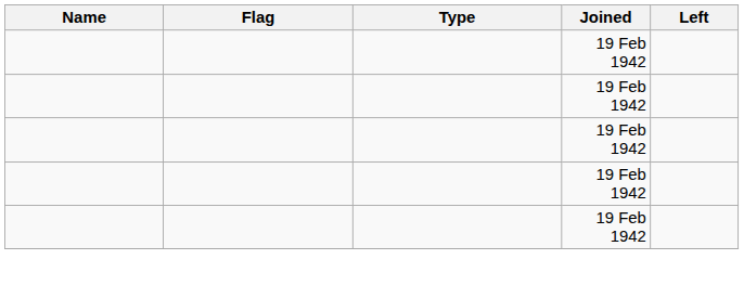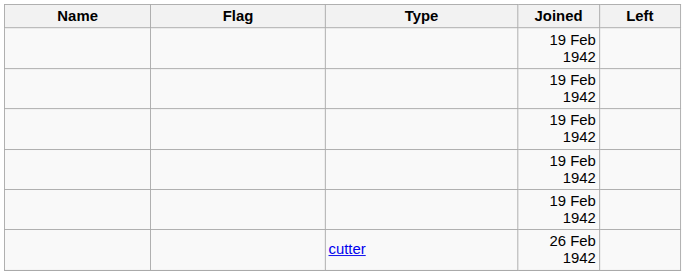+ row: cutter | 26 Feb 1942
